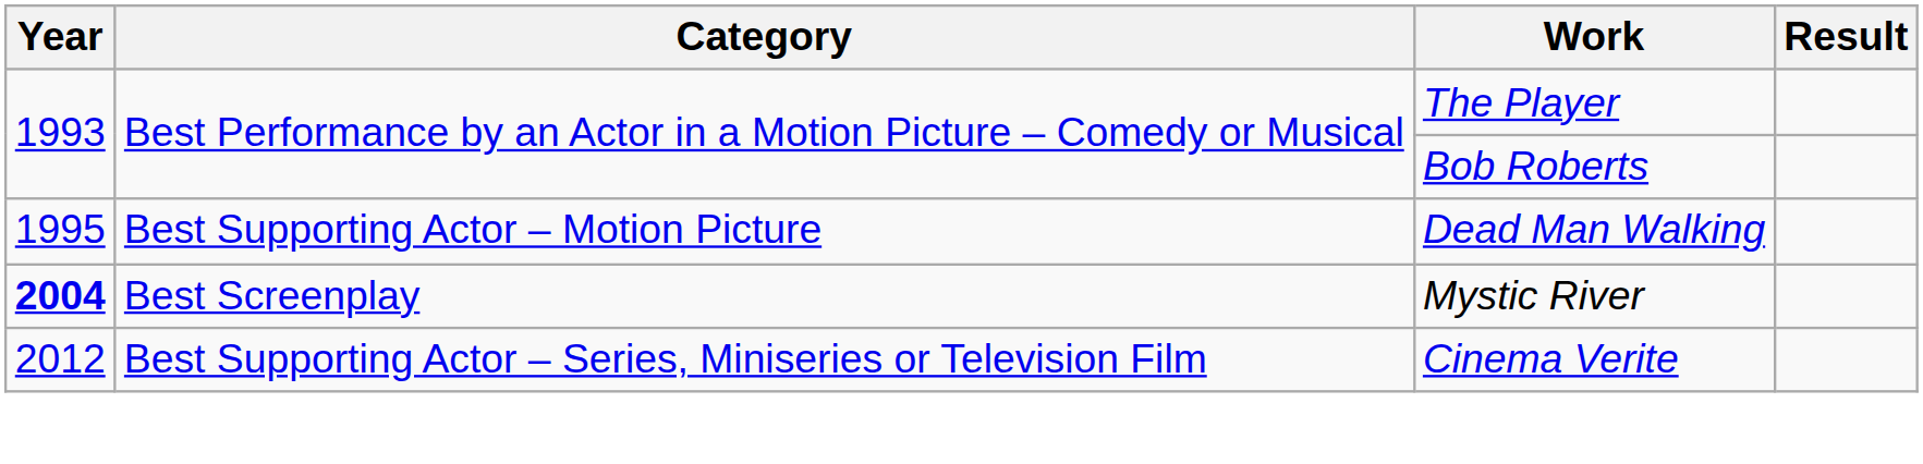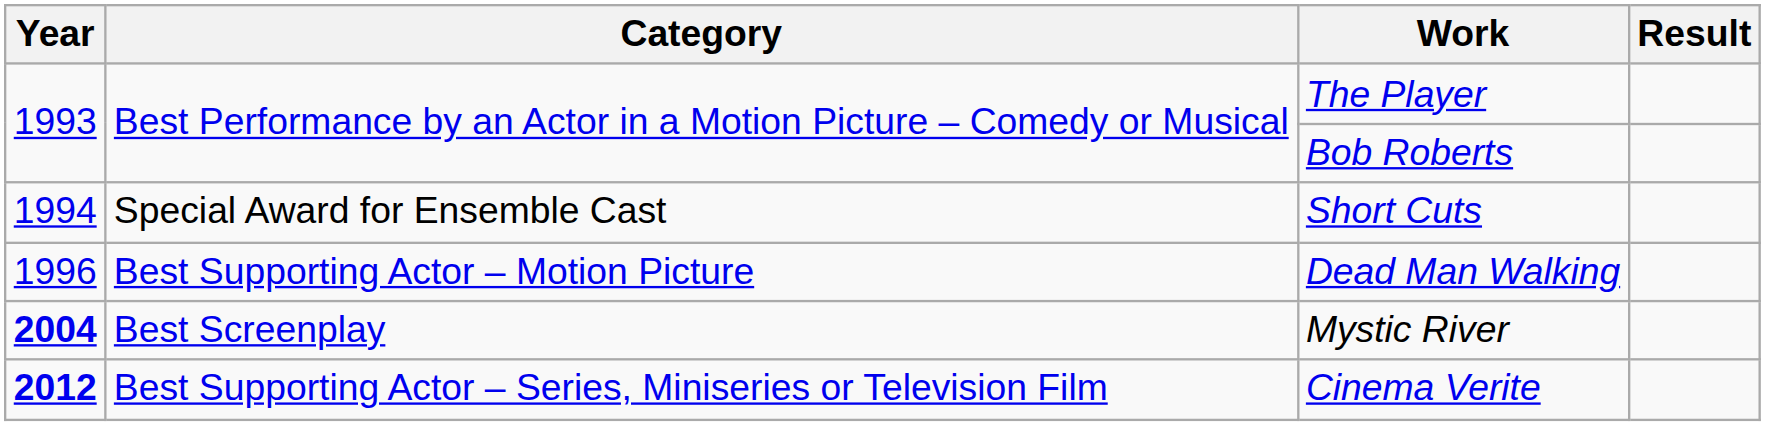+ row: 1994 | Special Award for Ensemble Cast | Short Cuts
Dead Man Walking | Year: 1995 -> 1996
Cinema Verite | Year: normal -> bold
